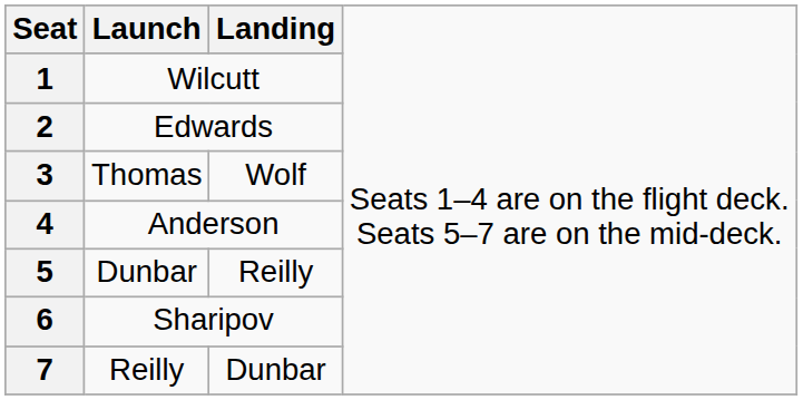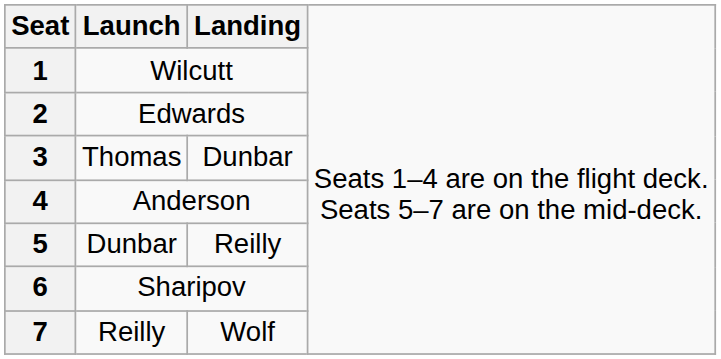3 | column 3: Wolf -> Dunbar
7 | column 3: Dunbar -> Wolf
